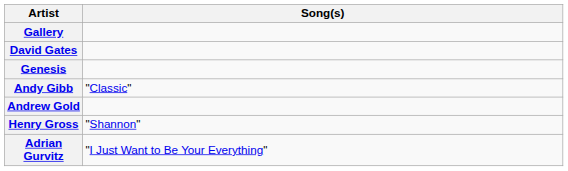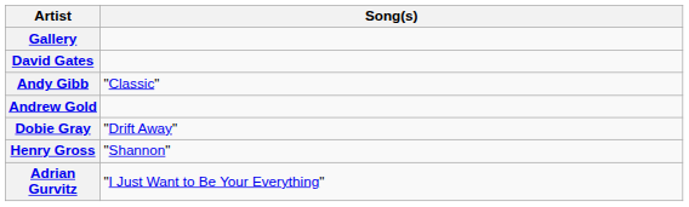- row: Genesis
+ row: Dobie Gray | "Drift Away"
